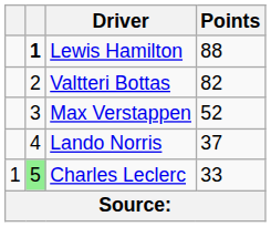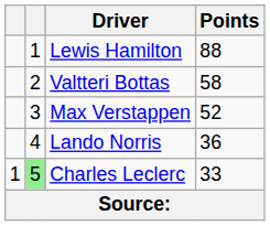Lewis Hamilton | column 2: bold -> normal
Valtteri Bottas | Points: 82 -> 58
Lando Norris | Points: 37 -> 36
